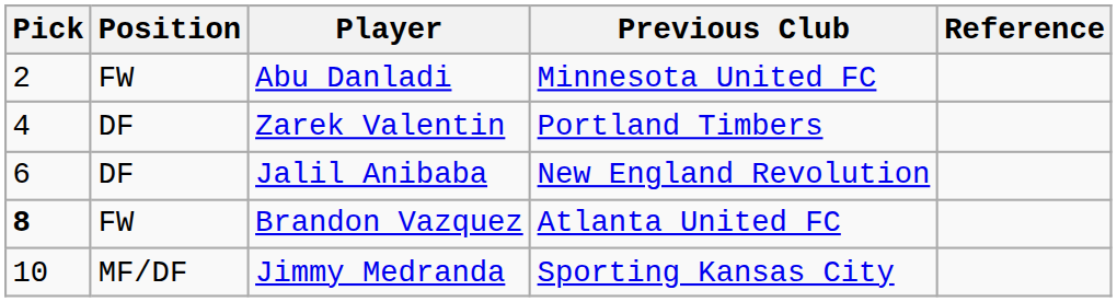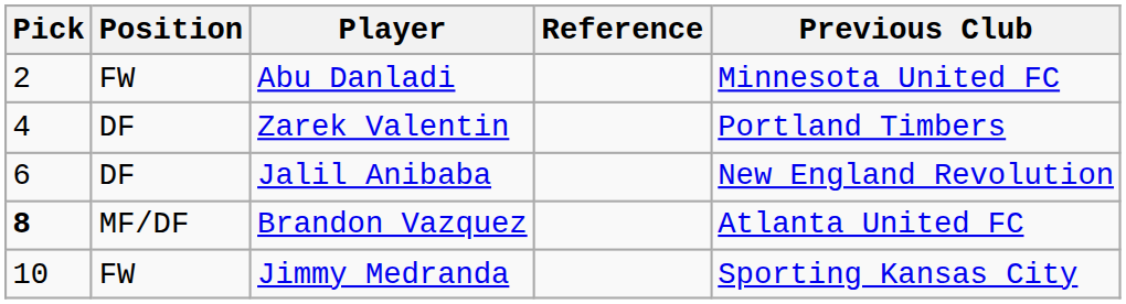columns swapped: Previous Club <-> Reference
Brandon Vazquez | Position: FW -> MF/DF
Jimmy Medranda | Position: MF/DF -> FW
